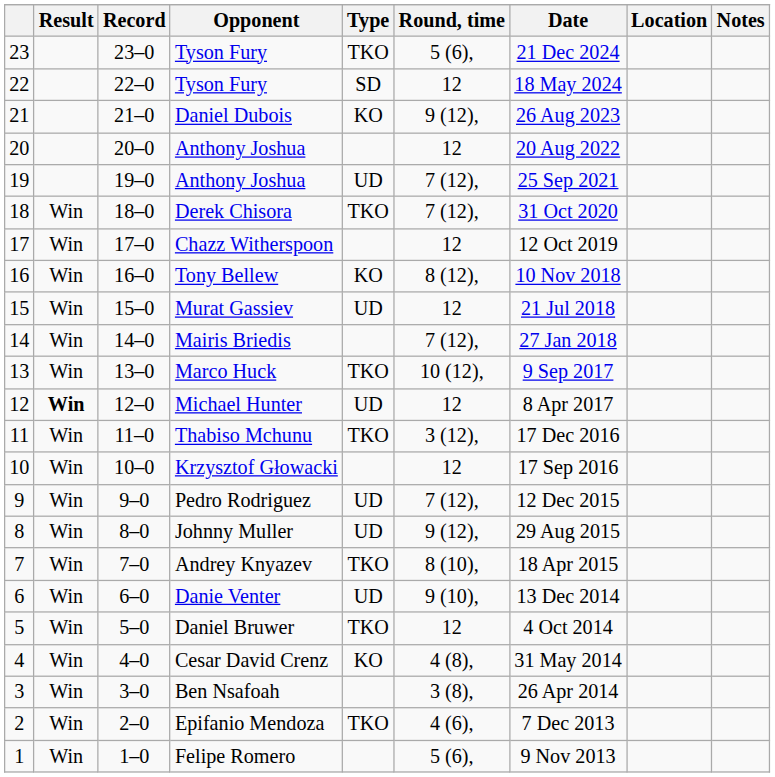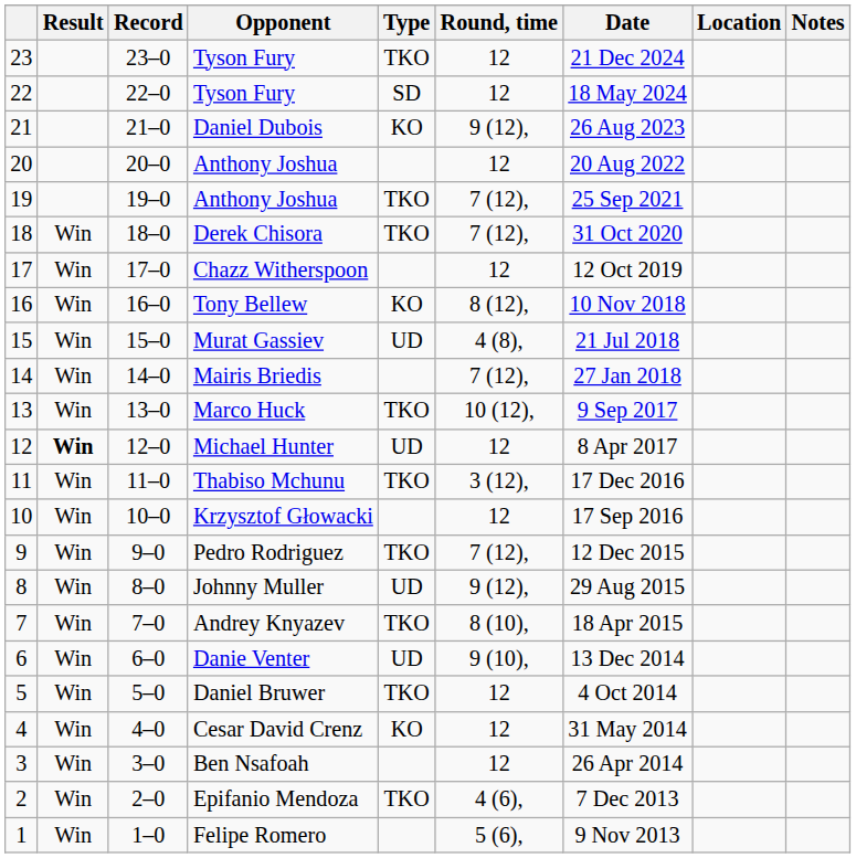23 / Tyson Fury | Round, time: 5 (6), -> 12
19 / Anthony Joshua | Type: UD -> TKO
Murat Gassiev | Round, time: 12 -> 4 (8),
Pedro Rodriguez | Type: UD -> TKO
Cesar David Crenz | Round, time: 4 (8), -> 12
Ben Nsafoah | Round, time: 3 (8), -> 12
